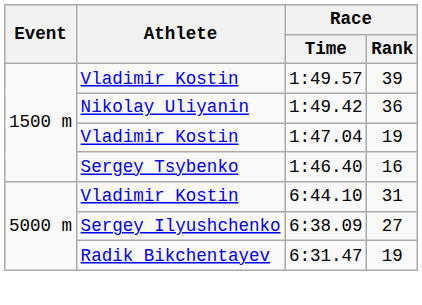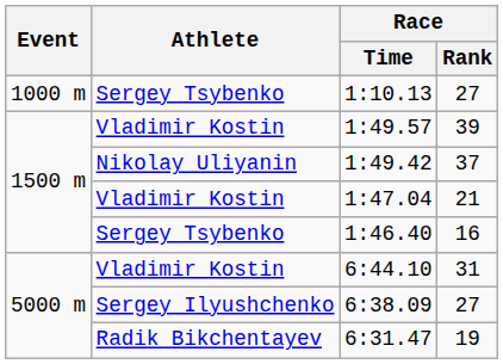+ row: 1000 m | Sergey Tsybenko | 1:10.13 | 27
1:49.42 | Race / Rank: 36 -> 37
1:47.04 | Race / Rank: 19 -> 21
